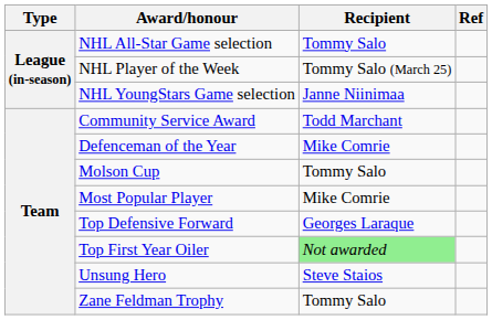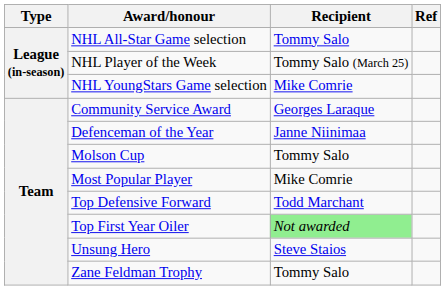NHL YoungStars Game selection | Recipient: Janne Niinimaa -> Mike Comrie
Community Service Award | Recipient: Todd Marchant -> Georges Laraque
Defenceman of the Year | Recipient: Mike Comrie -> Janne Niinimaa
Top Defensive Forward | Recipient: Georges Laraque -> Todd Marchant
